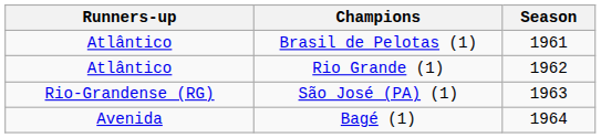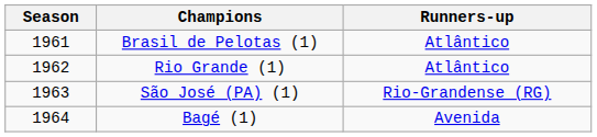columns swapped: Season <-> Runners-up
